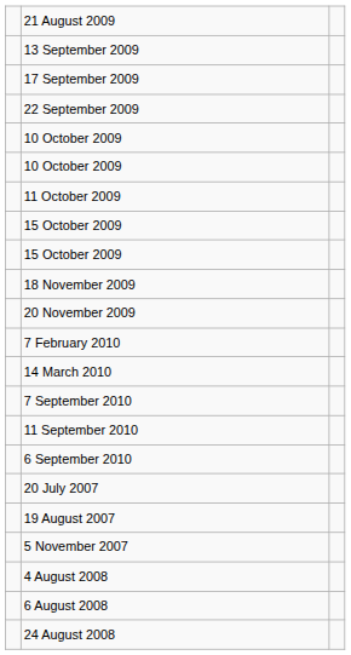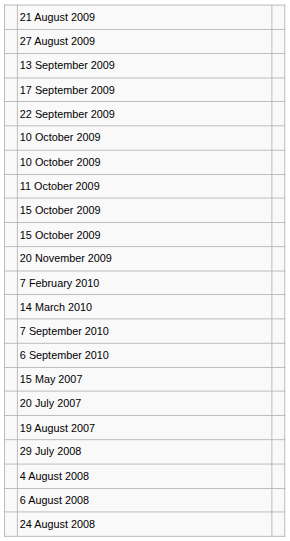+ row: 27 August 2009
- row: 18 November 2009
- row: 11 September 2010
+ row: 15 May 2007
- row: 5 November 2007
+ row: 29 July 2008
